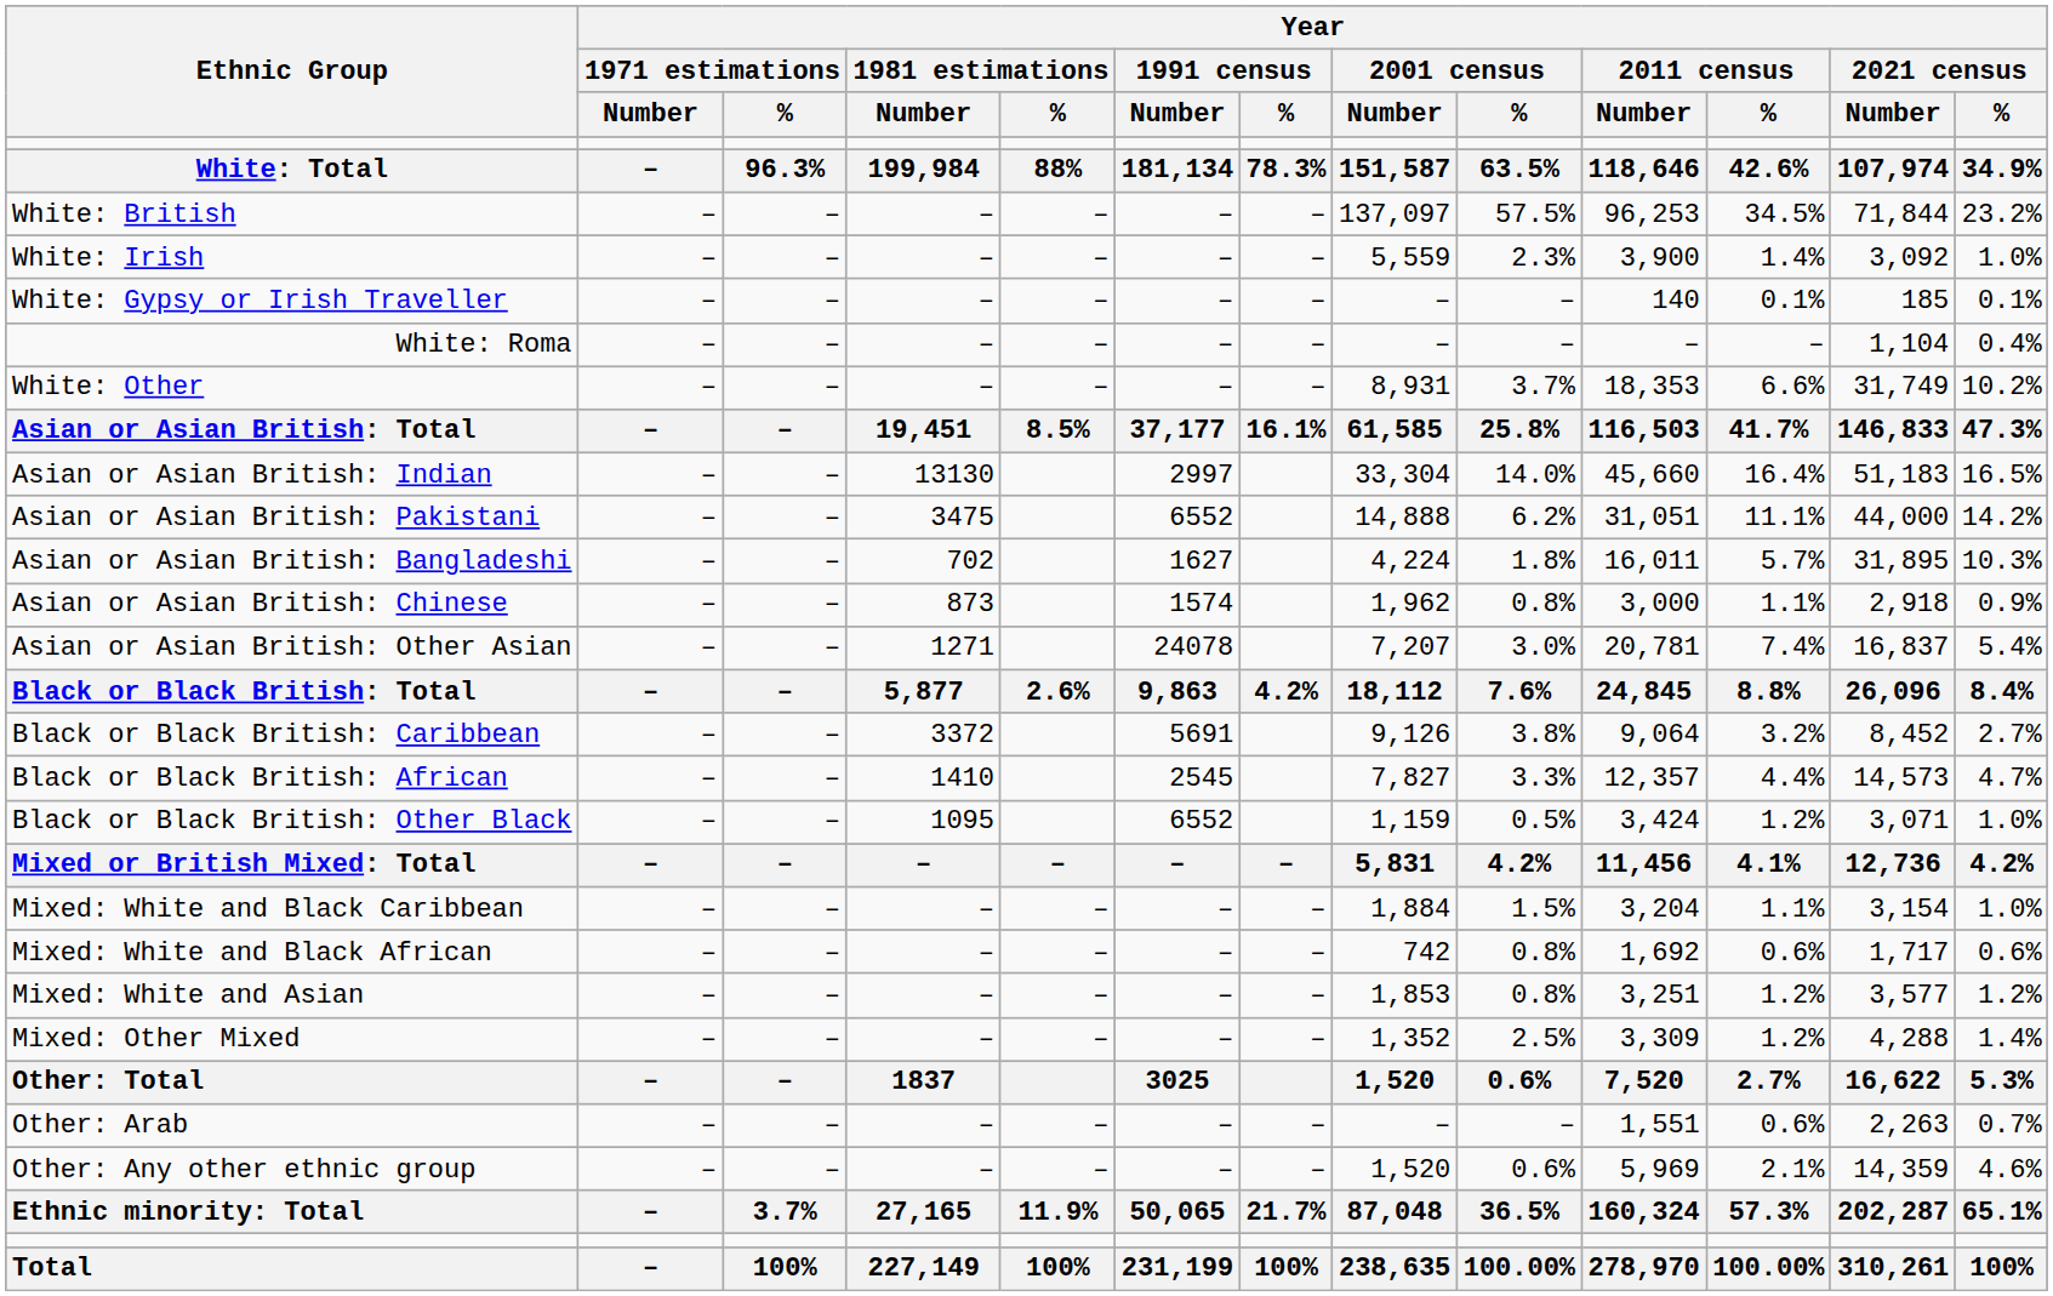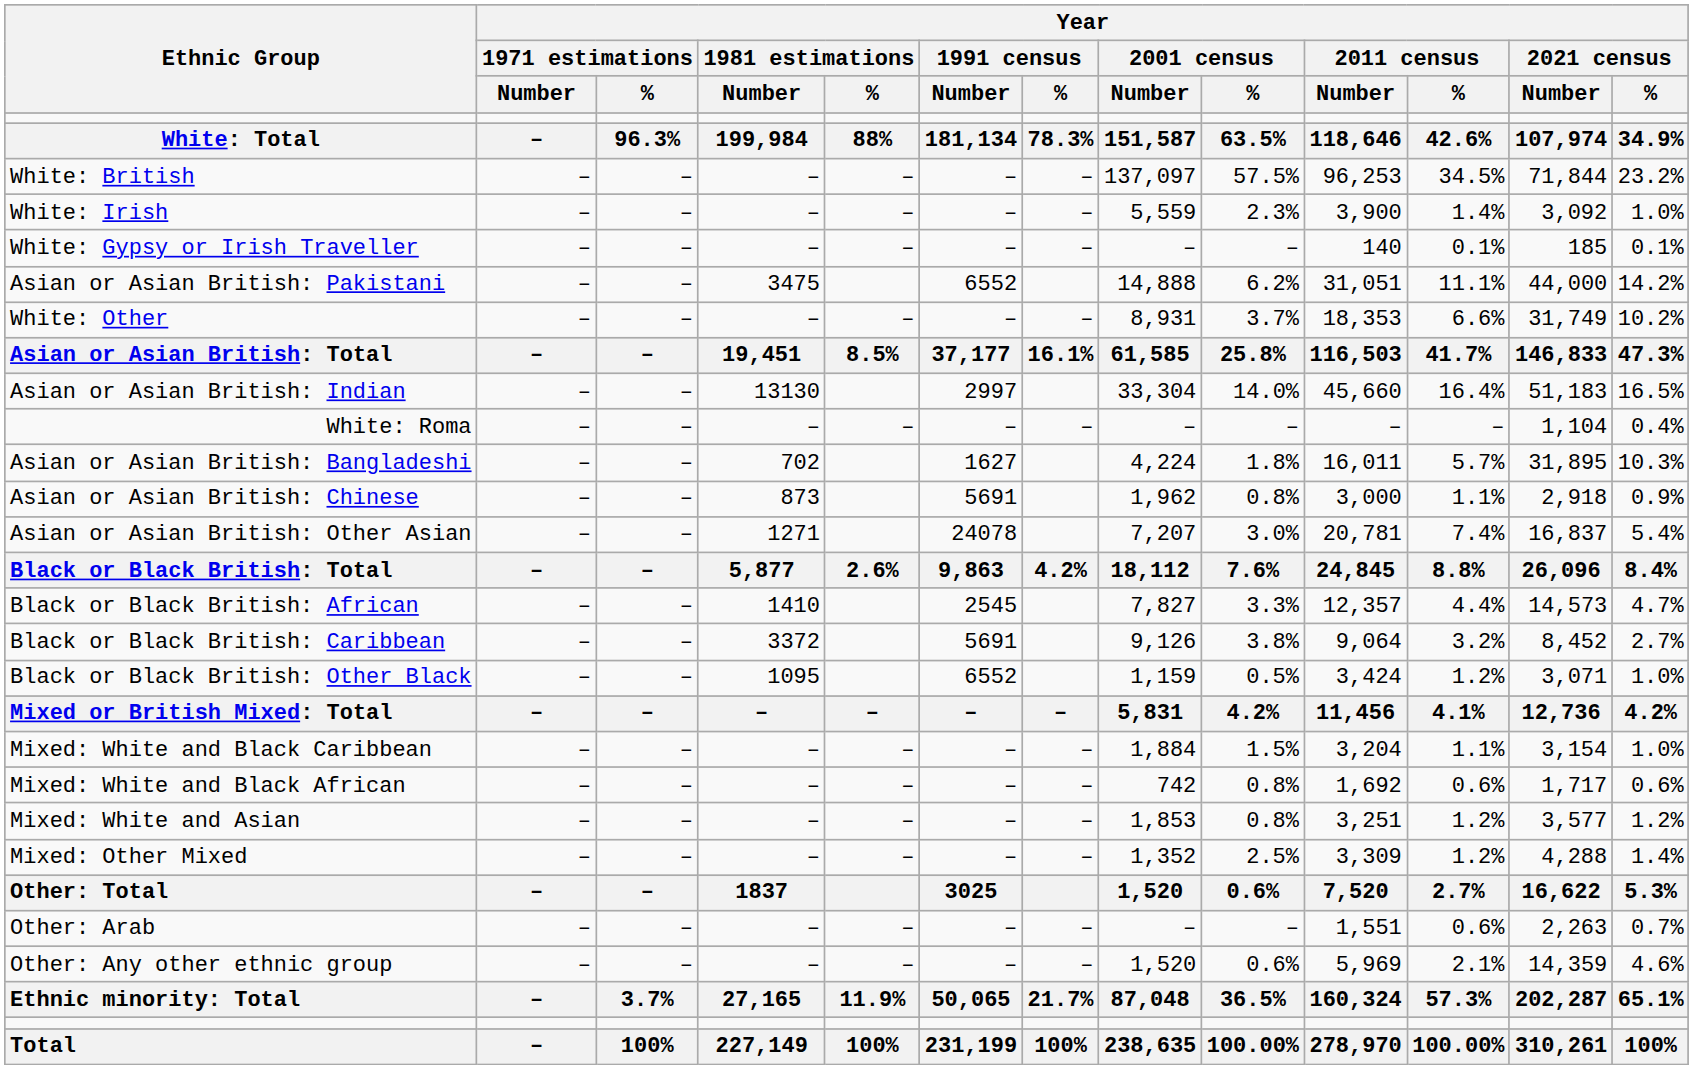rows swapped: White: Roma <-> Asian or Asian British: Pakistani
Asian or Asian British: Chinese | Year / 1991 census / Number: 1574 -> 5691
rows swapped: Black or Black British: African <-> Black or Black British: Caribbean
